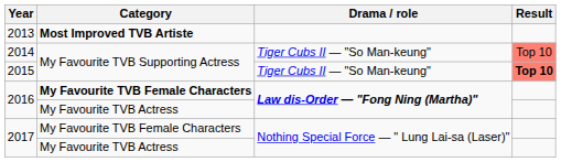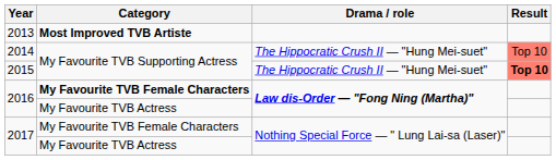2014 | Drama / role: Tiger Cubs II — "So Man-keung" -> The Hippocratic Crush II — "Hung Mei-suet"
2015 | Drama / role: Tiger Cubs II — "So Man-keung" -> The Hippocratic Crush II — "Hung Mei-suet"
